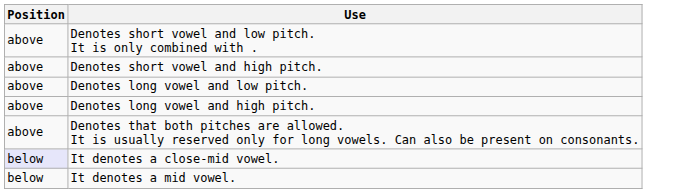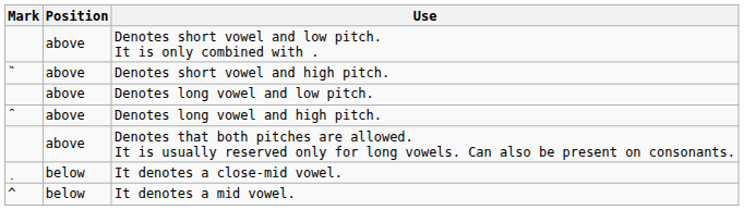+ column: Mark | ̏ | ̑ | ̣ | ^
It denotes a close-mid vowel. | Position: lavender background -> no background
